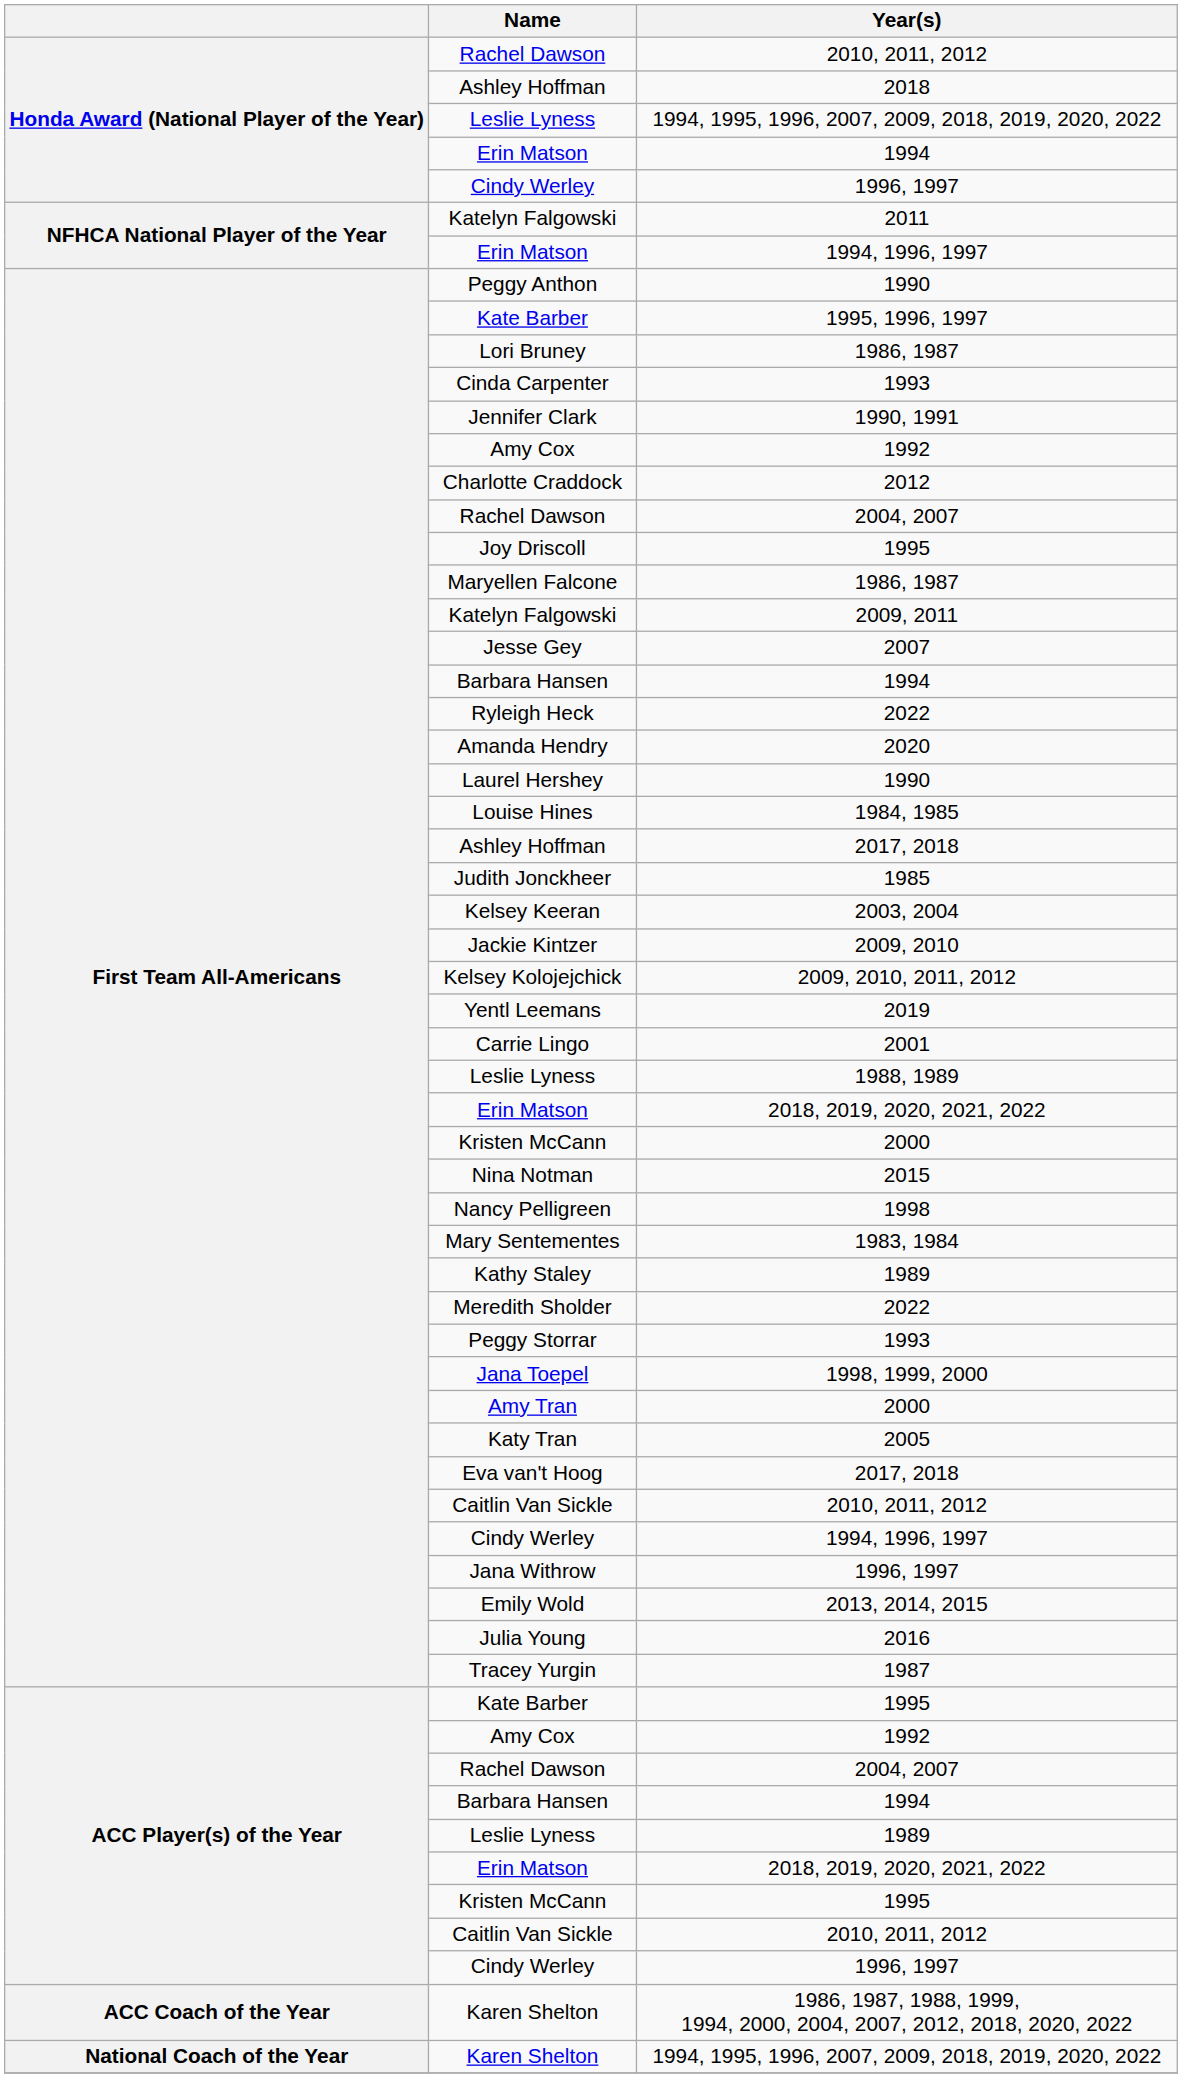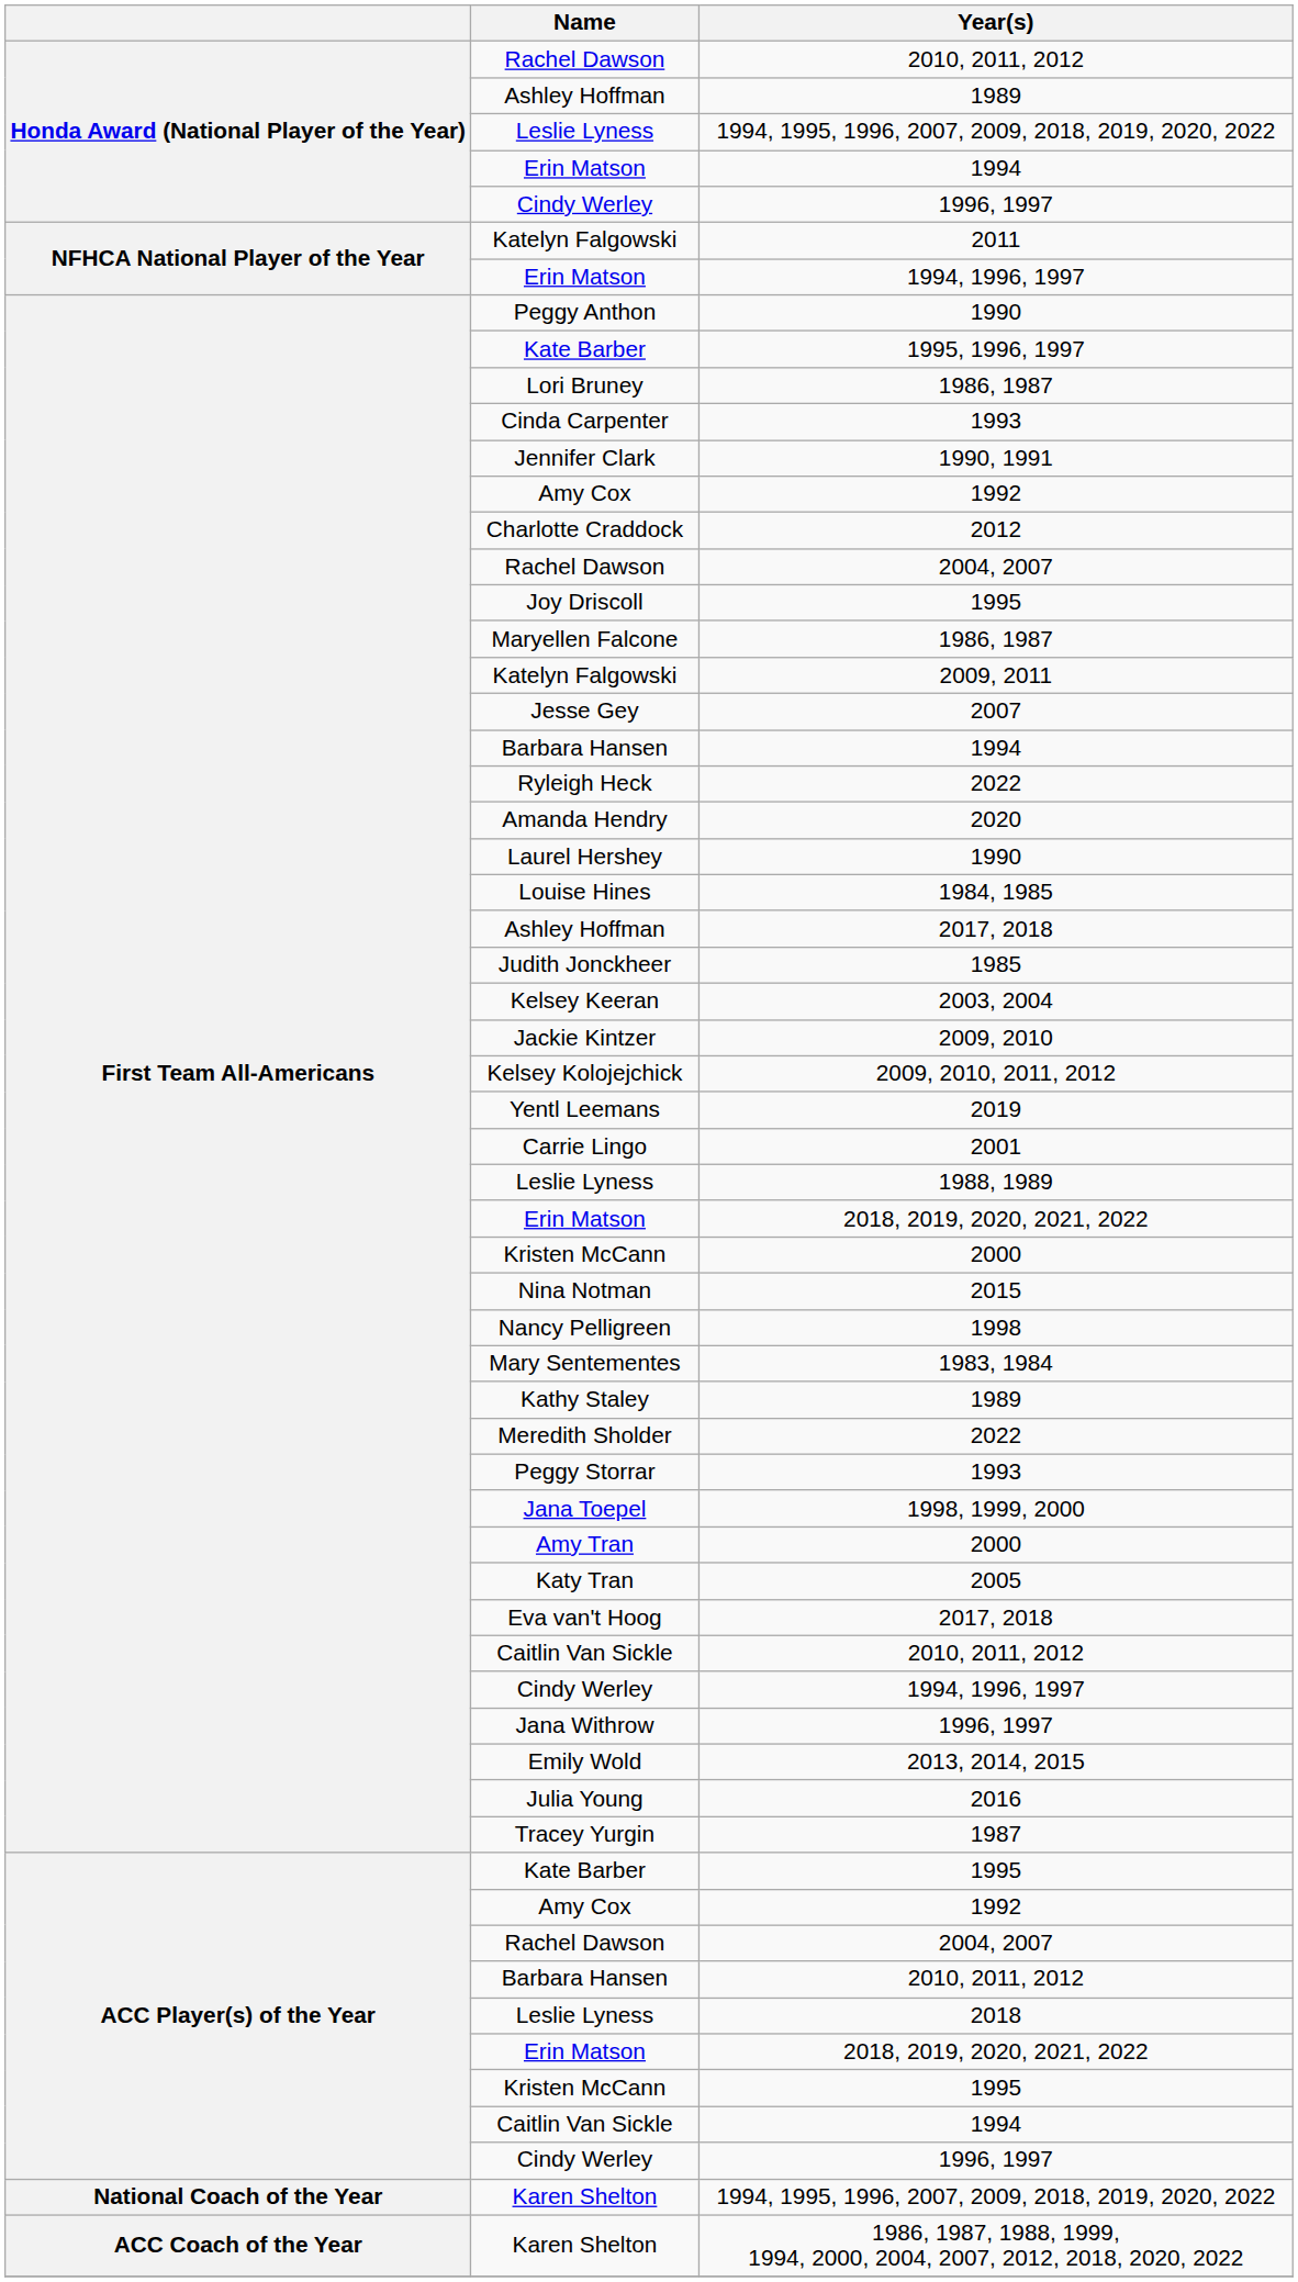Honda Award (National Player of the Year) / Ashley Hoffman | Year(s): 2018 -> 1989
ACC Player(s) of the Year / Barbara Hansen | Year(s): 1994 -> 2010, 2011, 2012
ACC Player(s) of the Year / Leslie Lyness | Year(s): 1989 -> 2018
ACC Player(s) of the Year / Caitlin Van Sickle | Year(s): 2010, 2011, 2012 -> 1994
rows swapped: National Coach of the Year / Karen Shelton <-> ACC Coach of the Year / Karen Shelton
